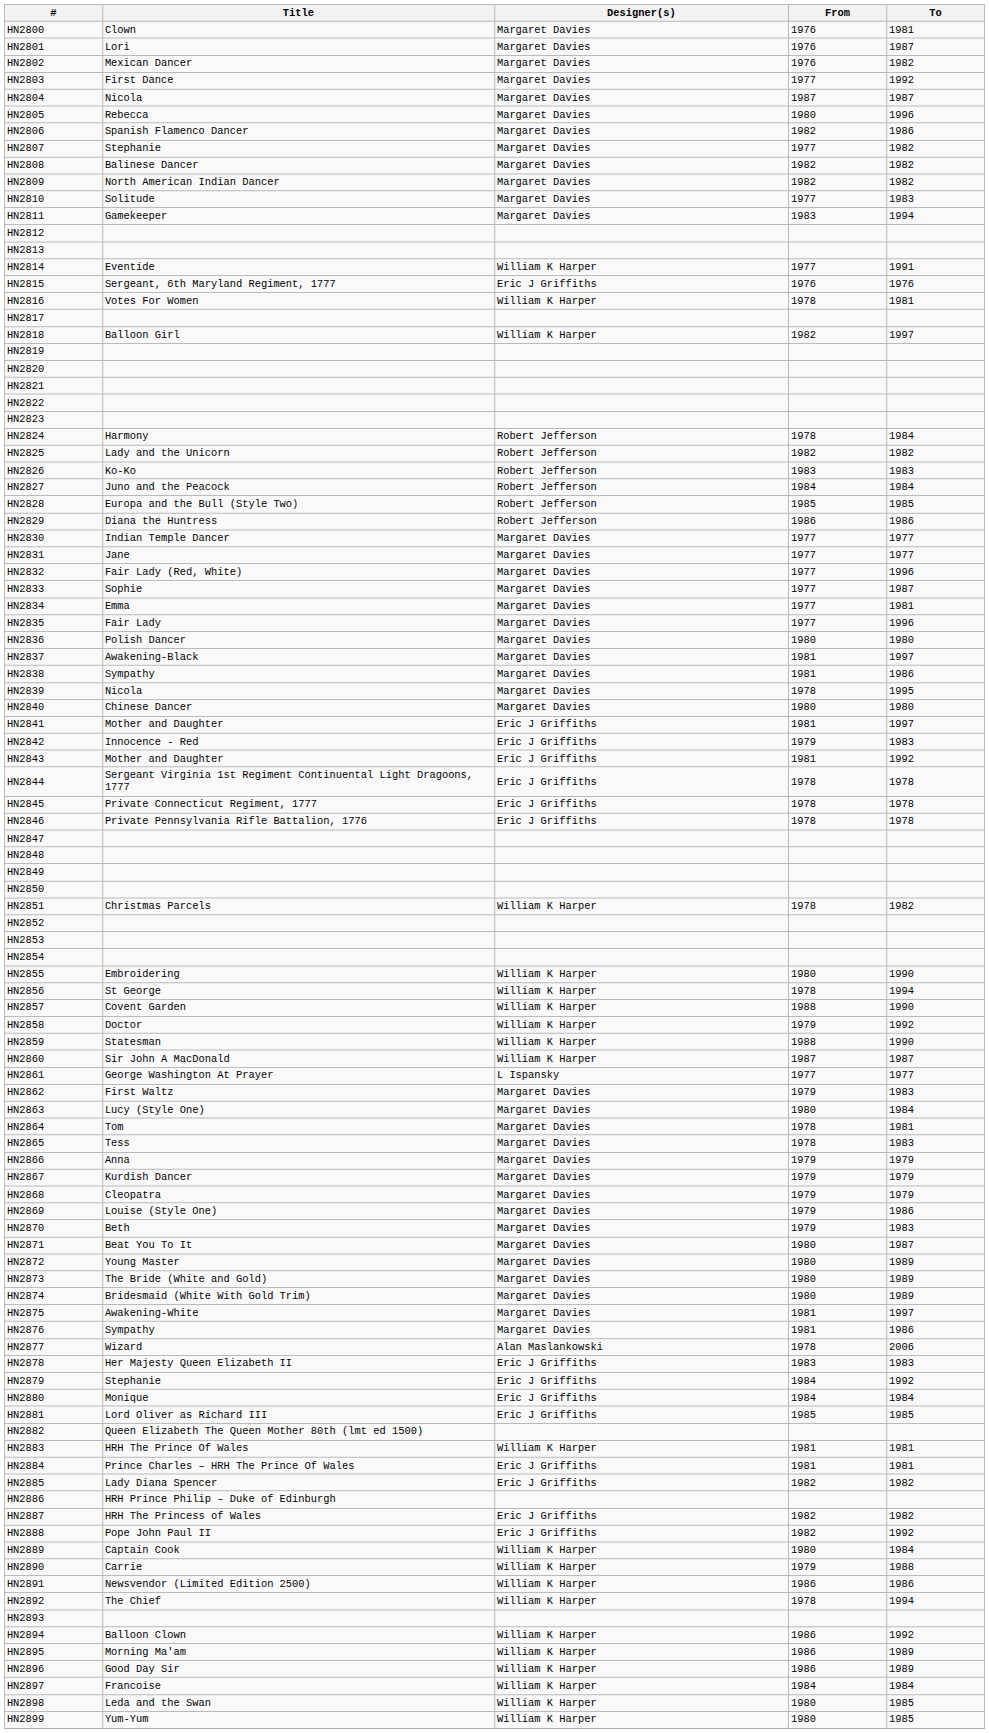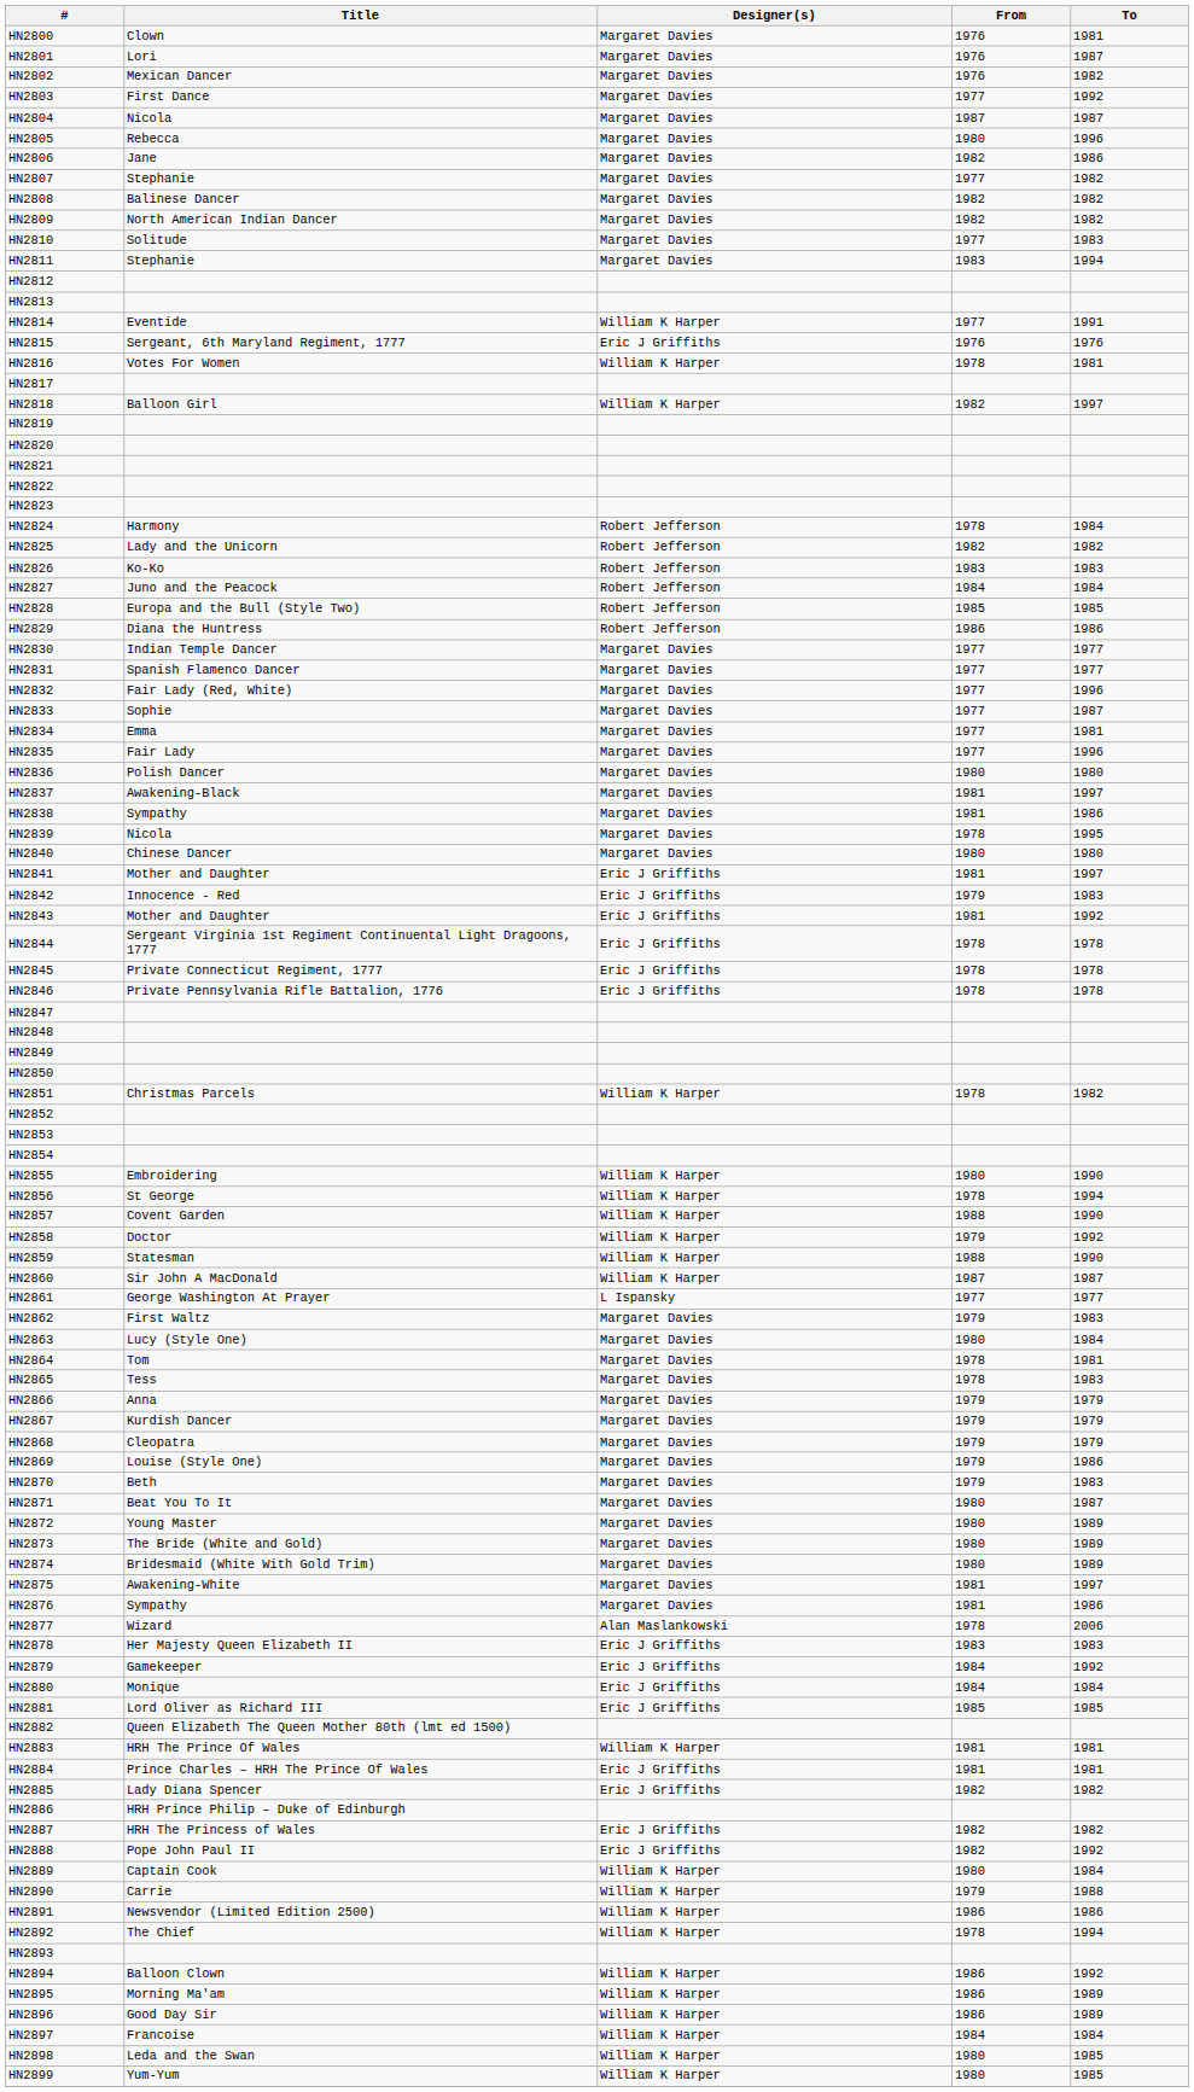HN2806 | Title: Spanish Flamenco Dancer -> Jane
HN2811 | Title: Gamekeeper -> Stephanie
HN2831 | Title: Jane -> Spanish Flamenco Dancer
HN2879 | Title: Stephanie -> Gamekeeper
